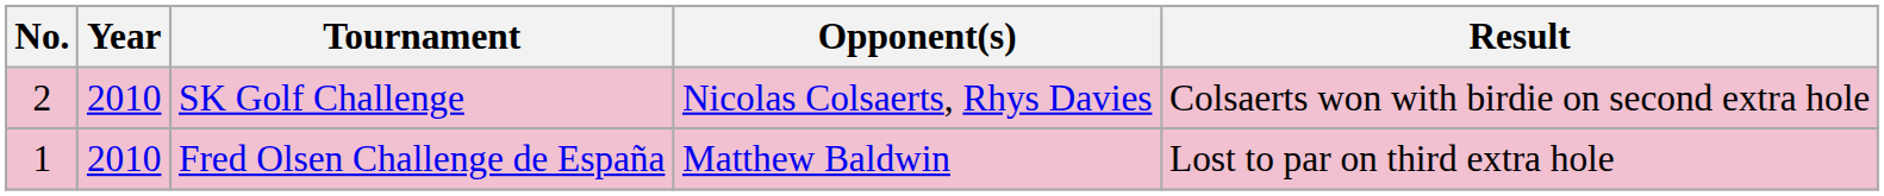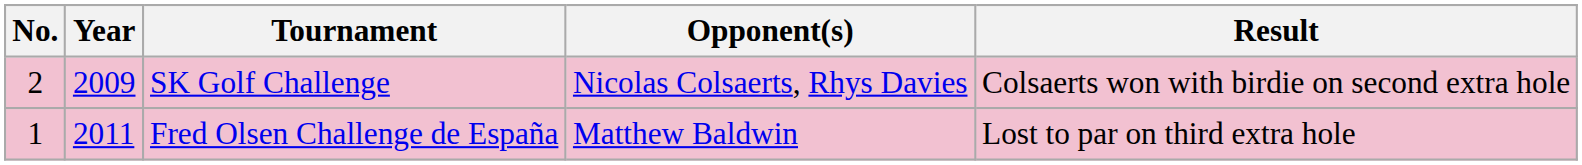SK Golf Challenge | Year: 2010 -> 2009
Fred Olsen Challenge de España | Year: 2010 -> 2011
